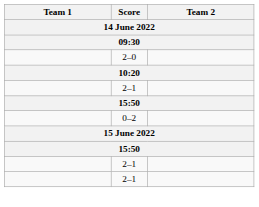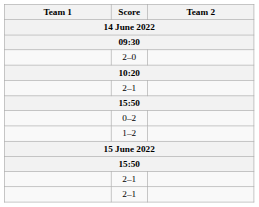+ row: 1–2
